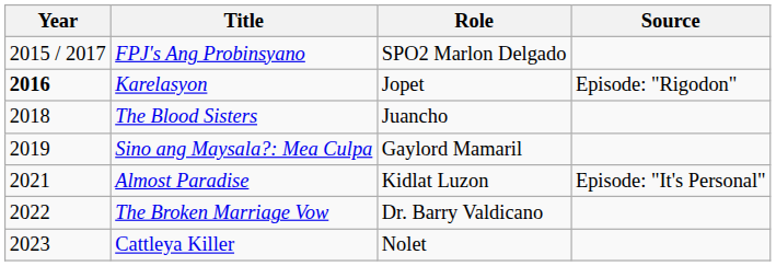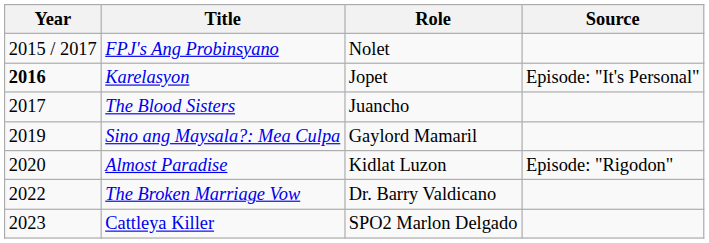FPJ's Ang Probinsyano | Role: SPO2 Marlon Delgado -> Nolet
Karelasyon | Source: Episode: "Rigodon" -> Episode: "It's Personal"
The Blood Sisters | Year: 2018 -> 2017
Almost Paradise | Year: 2021 -> 2020
Almost Paradise | Source: Episode: "It's Personal" -> Episode: "Rigodon"
Cattleya Killer | Role: Nolet -> SPO2 Marlon Delgado
